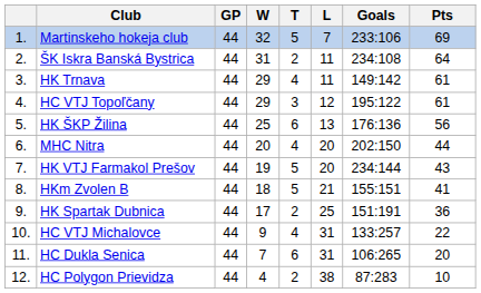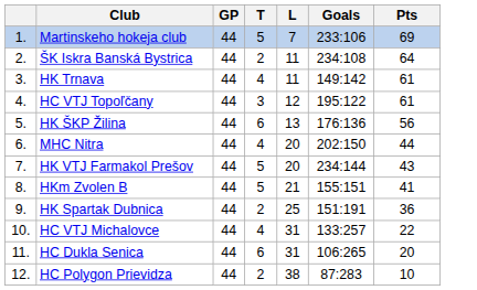- column: W | 32 | 31 | 29 | 29 | 25 | 20 | 19 | 18 | 17 | 9 | 7 | 4
